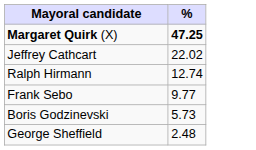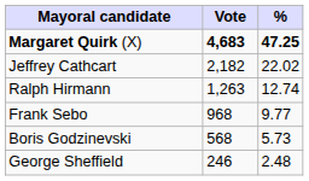+ column: Vote | 4,683 | 2,182 | 1,263 | 968 | 568 | 246
